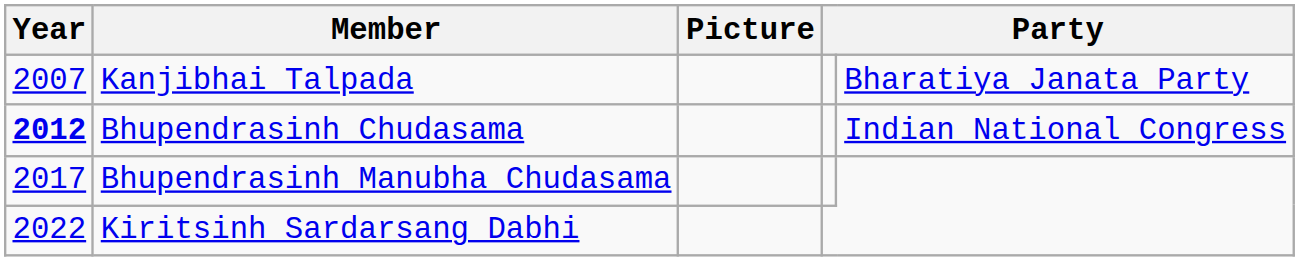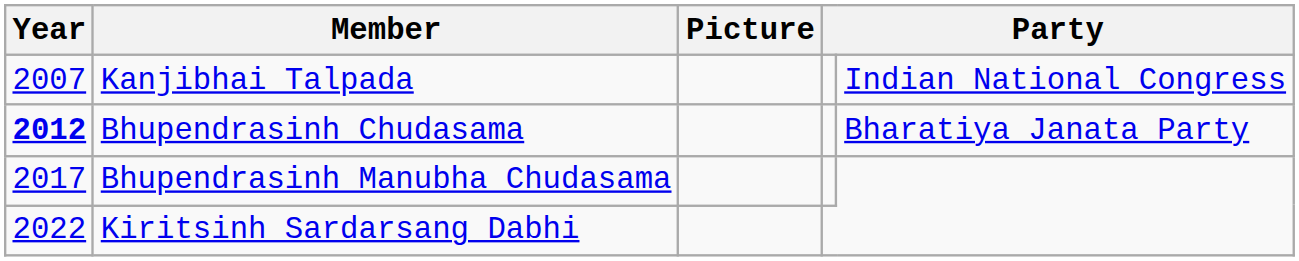Kanjibhai Talpada | column 5: Bharatiya Janata Party -> Indian National Congress
Bhupendrasinh Chudasama | column 5: Indian National Congress -> Bharatiya Janata Party
